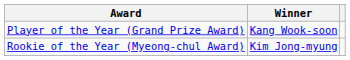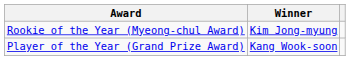rows swapped: Player of the Year (Grand Prize Award) <-> Rookie of the Year (Myeong-chul Award)
